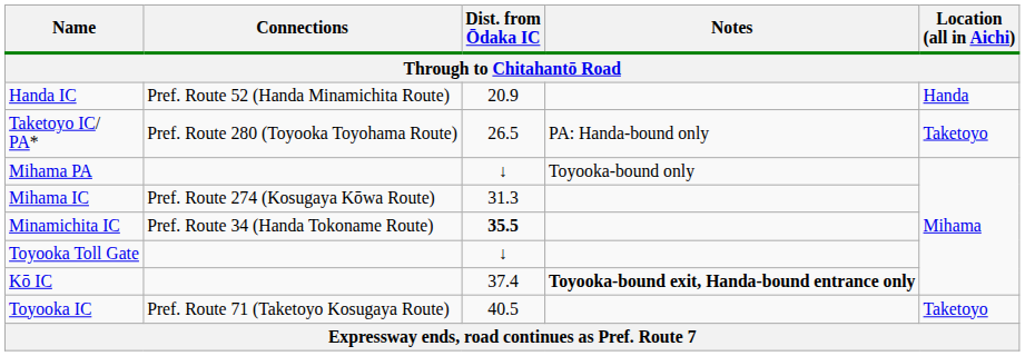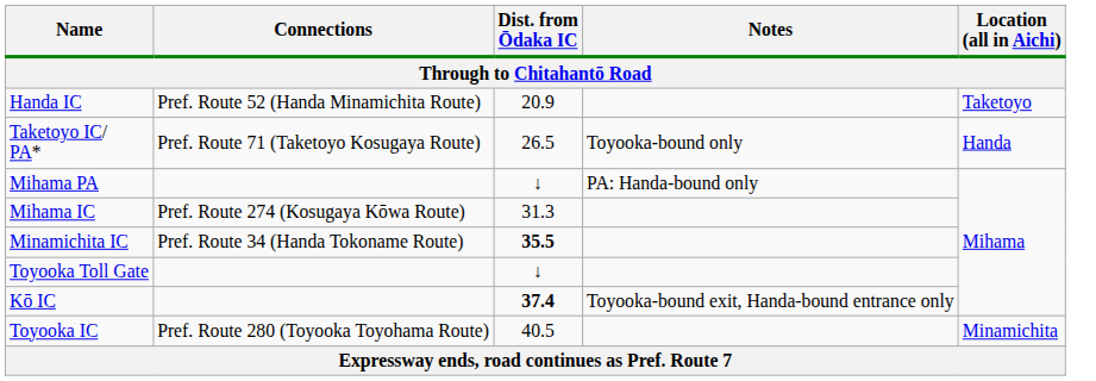Handa IC | Location (all in Aichi): Handa -> Taketoyo
Taketoyo IC/ PA* | Connections: Pref. Route 280 (Toyooka Toyohama Route) -> Pref. Route 71 (Taketoyo Kosugaya Route)
Taketoyo IC/ PA* | Notes: PA: Handa-bound only -> Toyooka-bound only
Taketoyo IC/ PA* | Location (all in Aichi): Taketoyo -> Handa
Mihama PA | Notes: Toyooka-bound only -> PA: Handa-bound only
Kō IC | Dist. from Ōdaka IC: normal -> bold
Kō IC | Notes: bold -> normal
Toyooka IC | Connections: Pref. Route 71 (Taketoyo Kosugaya Route) -> Pref. Route 280 (Toyooka Toyohama Route)
Toyooka IC | Location (all in Aichi): Taketoyo -> Minamichita
